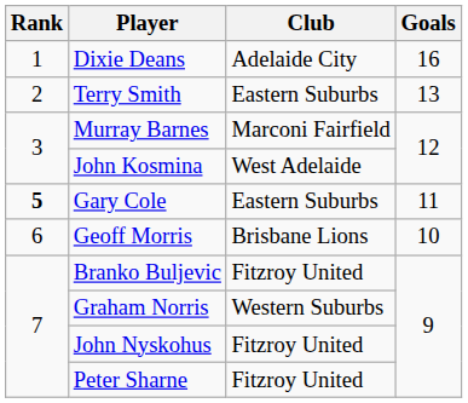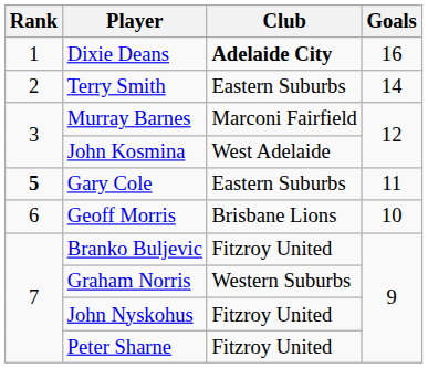Dixie Deans | Club: normal -> bold
Terry Smith | Goals: 13 -> 14
